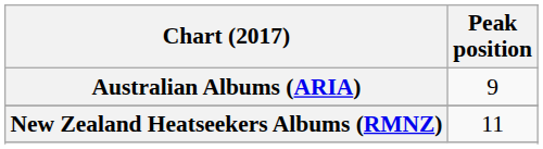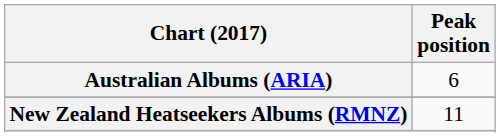Australian Albums (ARIA) | Peak position: 9 -> 6
